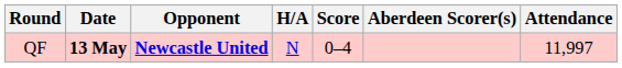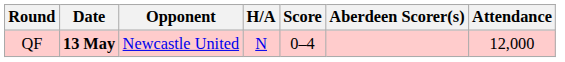QF | Opponent: bold -> normal
QF | Attendance: 11,997 -> 12,000
